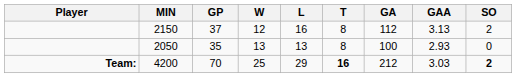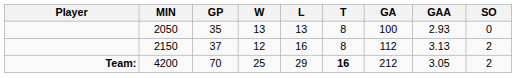rows swapped: 2050 <-> 2150
4200 | GAA: 3.03 -> 3.05
4200 | SO: bold -> normal
